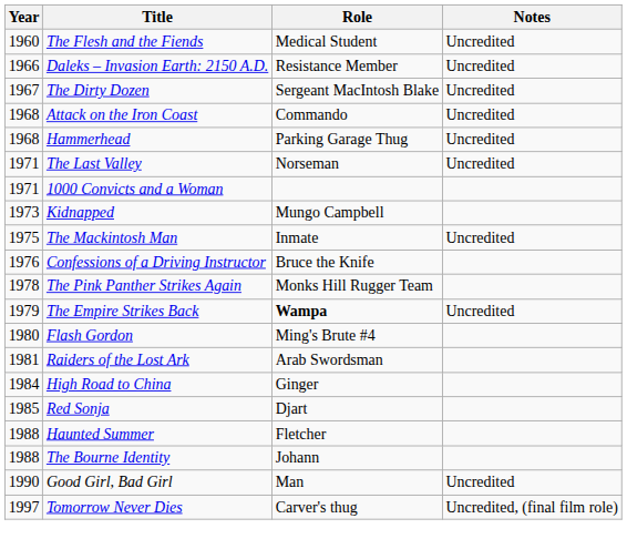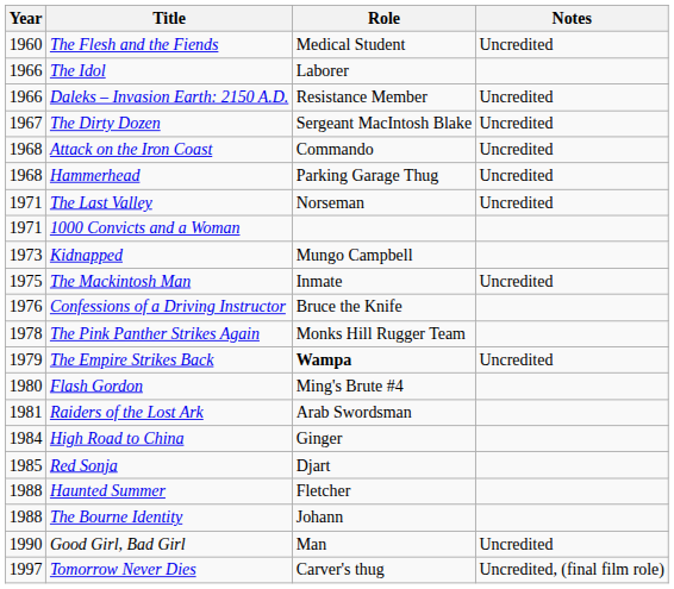+ row: 1966 | The Idol | Laborer
